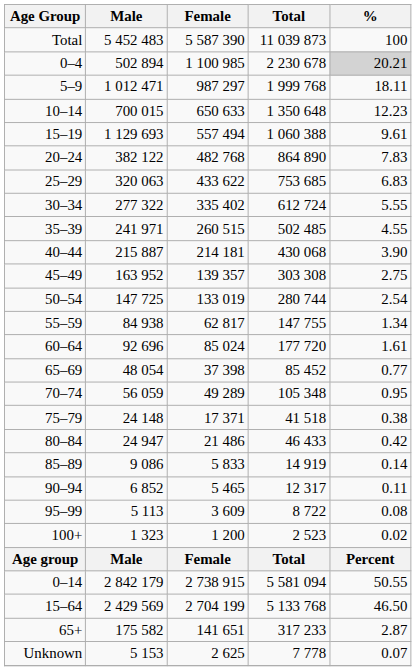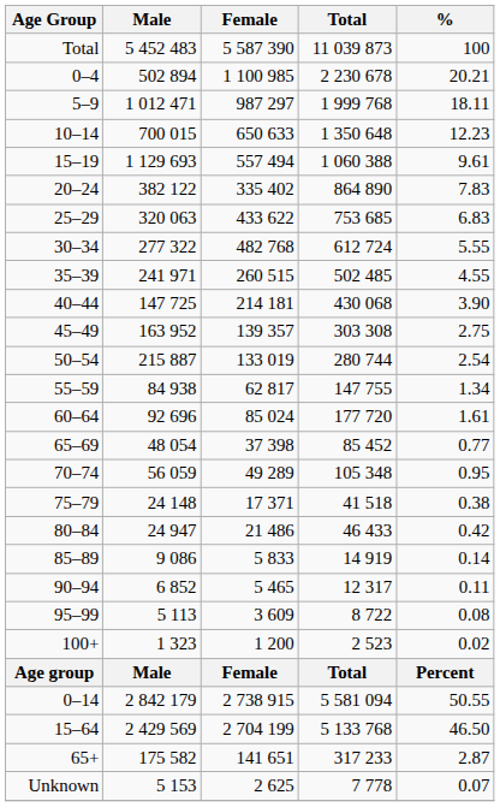0–4 | %: lightgrey background -> no background
20–24 | Female: 482 768 -> 335 402
30–34 | Female: 335 402 -> 482 768
40–44 | Male: 215 887 -> 147 725
50–54 | Male: 147 725 -> 215 887
